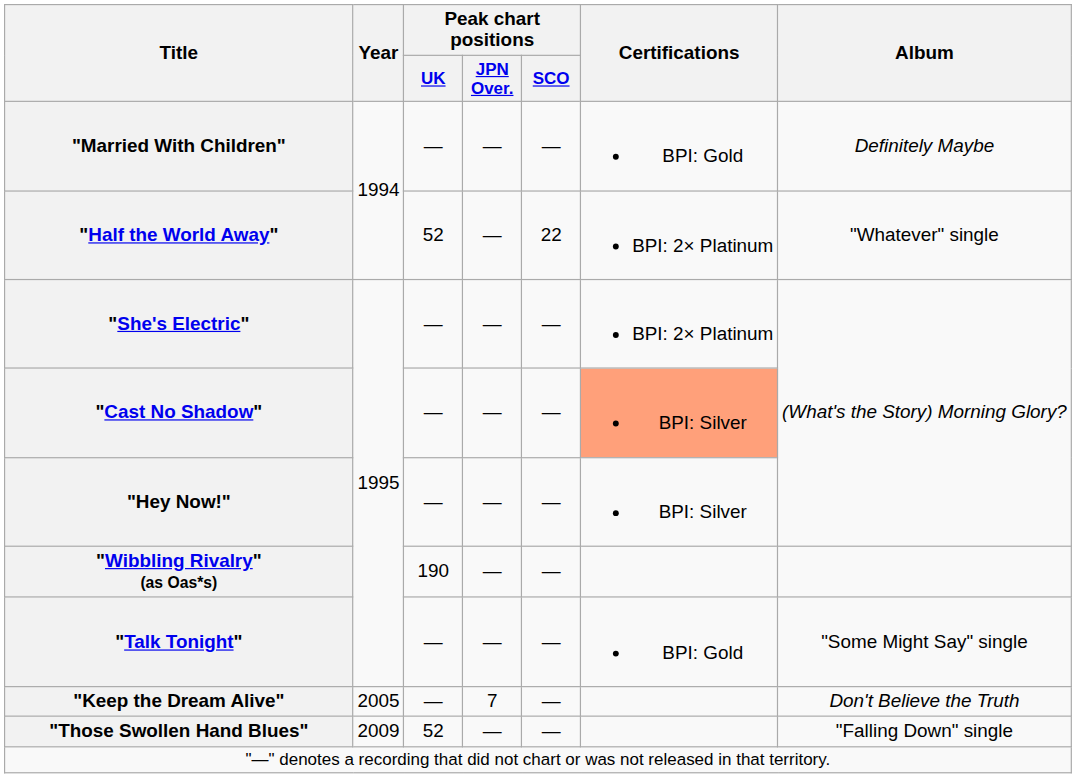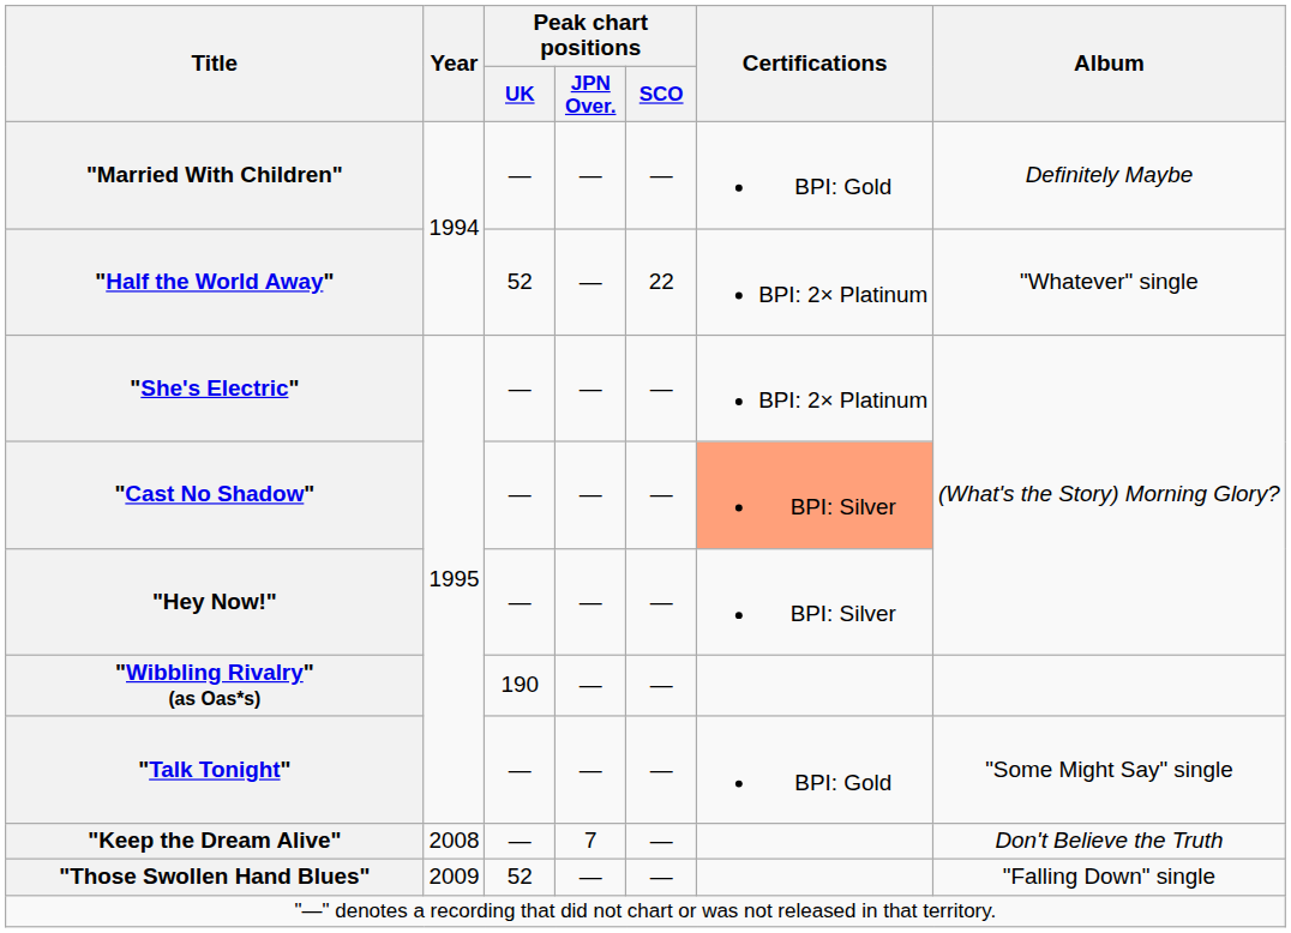"Keep the Dream Alive" | Year: 2005 -> 2008
